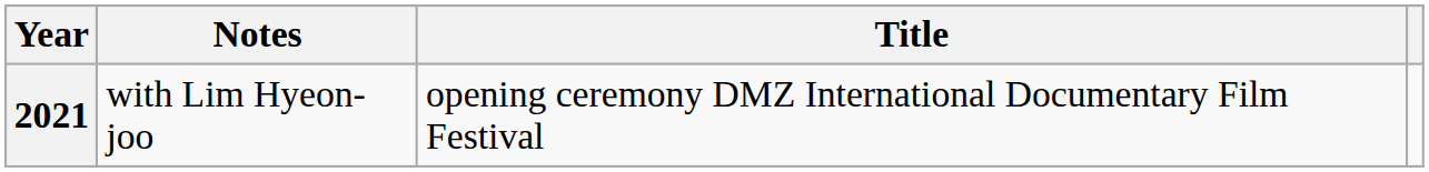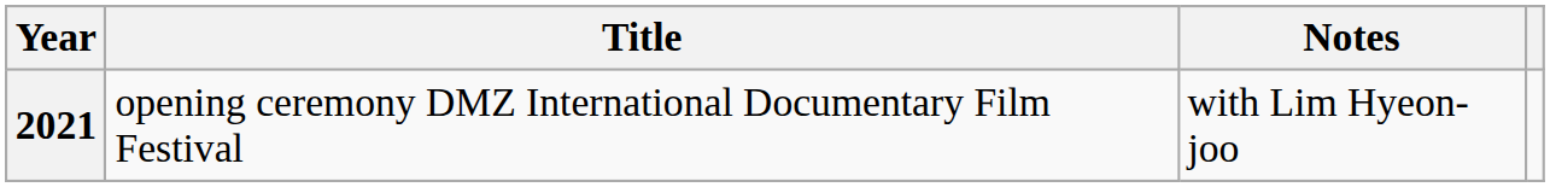columns swapped: Title <-> Notes
